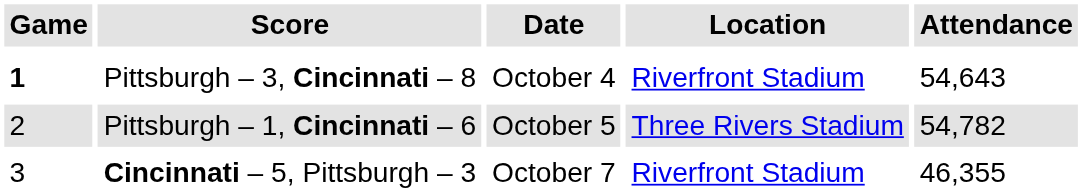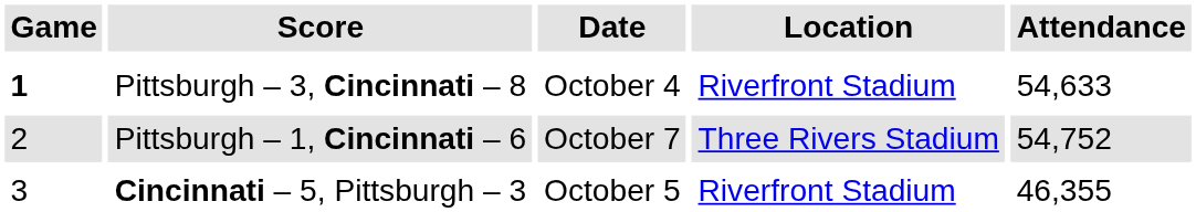Pittsburgh – 3, Cincinnati – 8 | Attendance: 54,643 -> 54,633
Pittsburgh – 1, Cincinnati – 6 | Date: October 5 -> October 7
Pittsburgh – 1, Cincinnati – 6 | Attendance: 54,782 -> 54,752
Cincinnati – 5, Pittsburgh – 3 | Date: October 7 -> October 5
